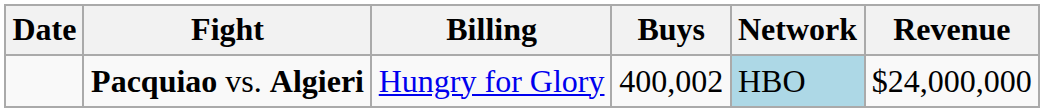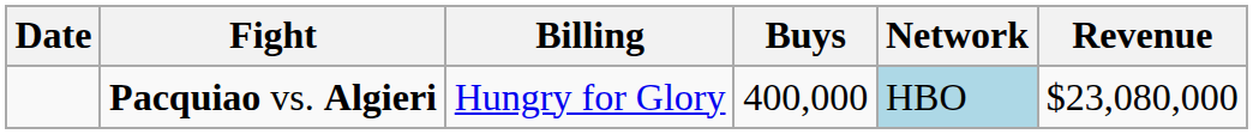Pacquiao vs. Algieri | Buys: 400,002 -> 400,000
Pacquiao vs. Algieri | Revenue: $24,000,000 -> $23,080,000
